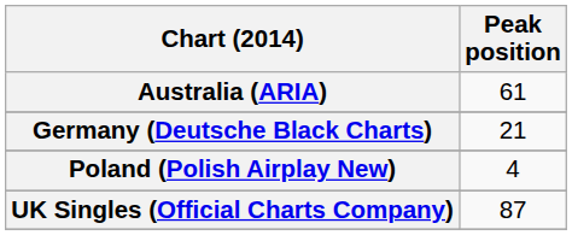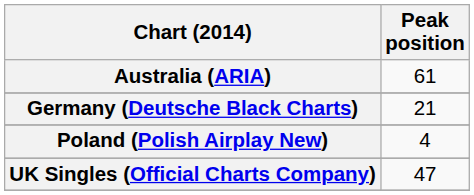UK Singles (Official Charts Company) | Peak position: 87 -> 47
